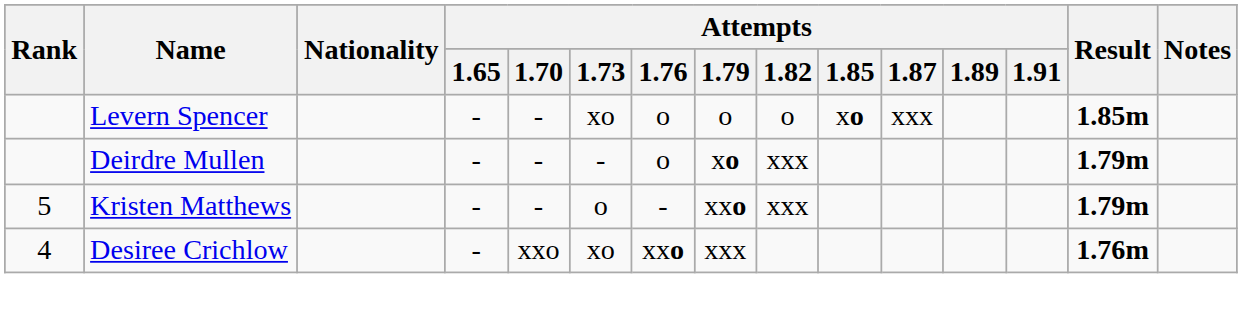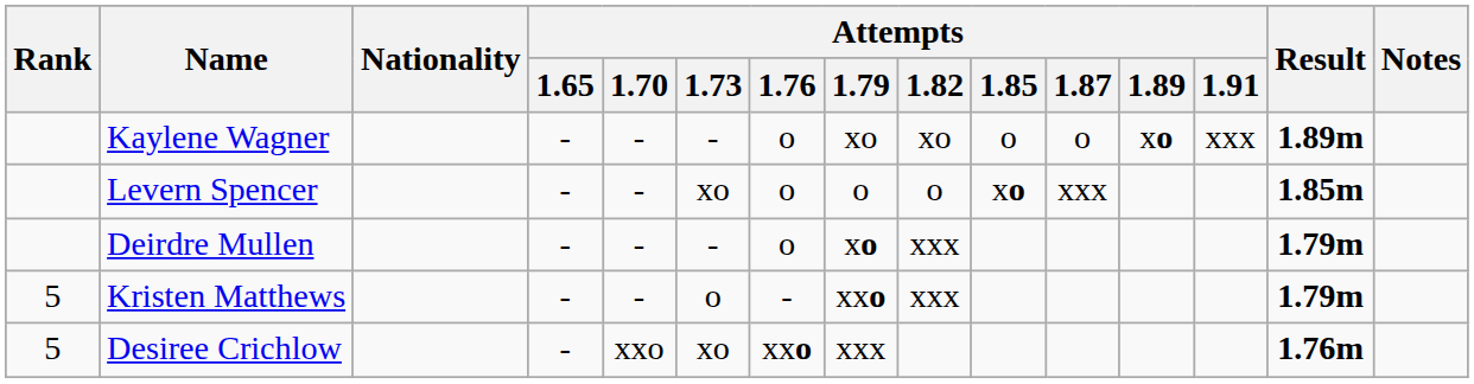+ row: Kaylene Wagner | - | - | - | o | xo | xo | o | o | xo | xxx | 1.89m
Desiree Crichlow | Rank: 4 -> 5
